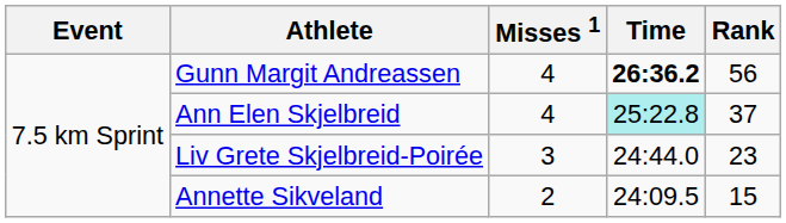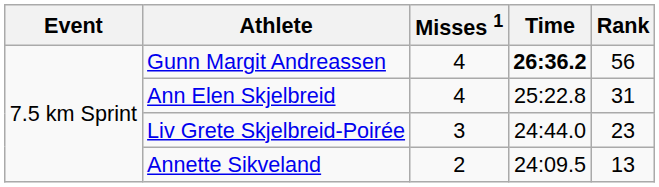Ann Elen Skjelbreid | Time: paleturquoise background -> no background
Ann Elen Skjelbreid | Rank: 37 -> 31
Annette Sikveland | Rank: 15 -> 13
